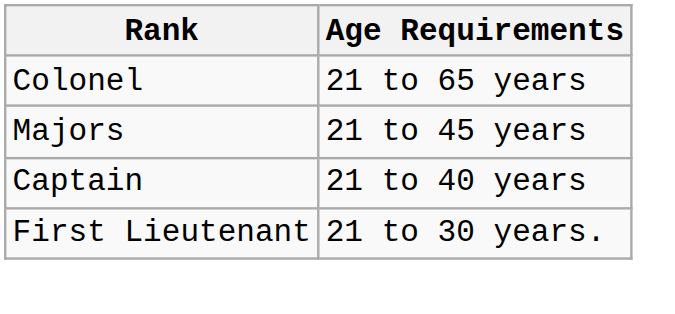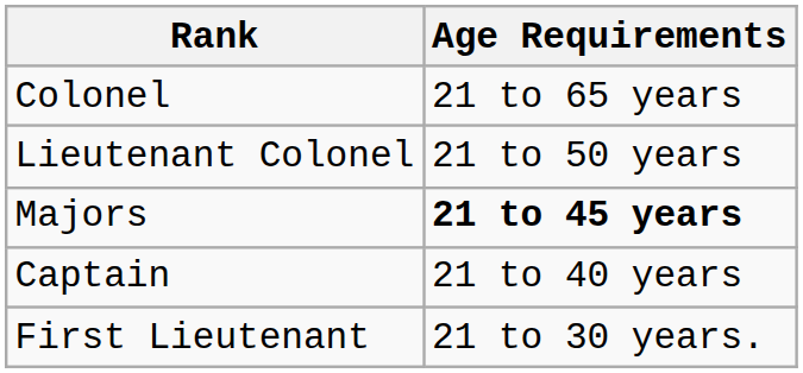+ row: Lieutenant Colonel | 21 to 50 years
Majors | Age Requirements: normal -> bold
